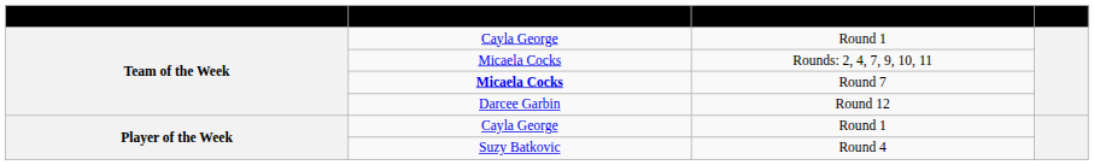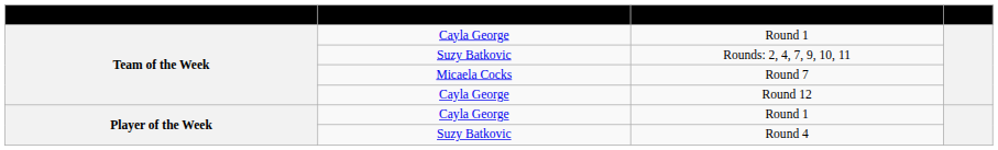Rounds: 2, 4, 7, 9, 10, 11 | Recipient: Micaela Cocks -> Suzy Batkovic
Round 7 | Recipient: bold -> normal
Round 12 | Recipient: Darcee Garbin -> Cayla George
